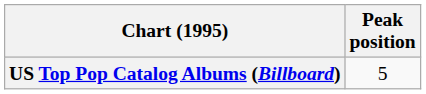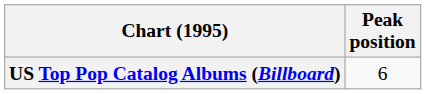US Top Pop Catalog Albums (Billboard) | Peak position: 5 -> 6
